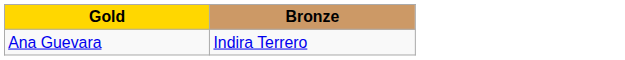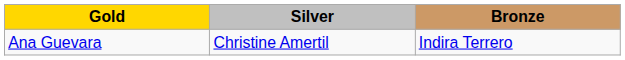+ column: Silver | Christine Amertil
